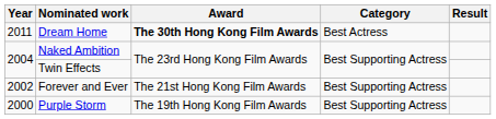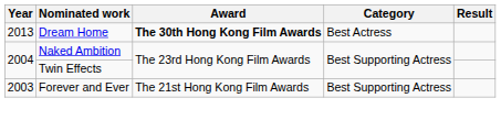Dream Home | Year: 2011 -> 2013
Forever and Ever | Year: 2002 -> 2003
- row: 2000 | Purple Storm | The 19th Hong Kong Film Awards | Best Supporting Actress
